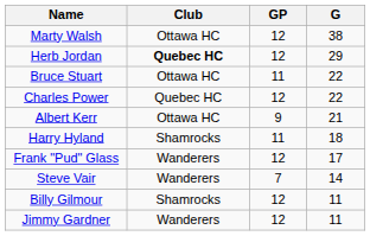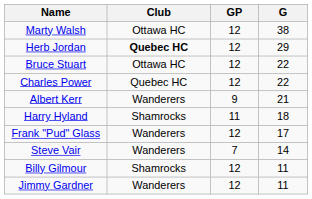Bruce Stuart | GP: 11 -> 12
Albert Kerr | Club: Ottawa HC -> Wanderers
